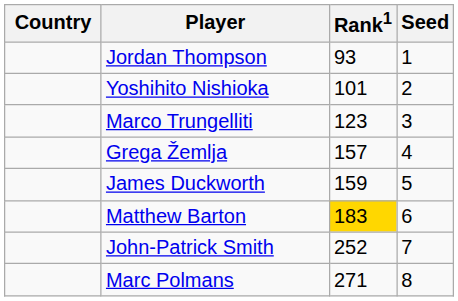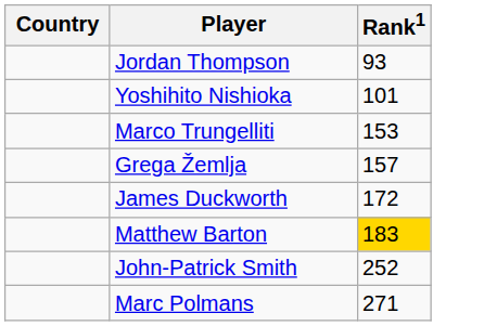- column: Seed | 1 | 2 | 3 | 4 | 5 | 6 | 7 | 8
Marco Trungelliti | Rank1: 123 -> 153
James Duckworth | Rank1: 159 -> 172
